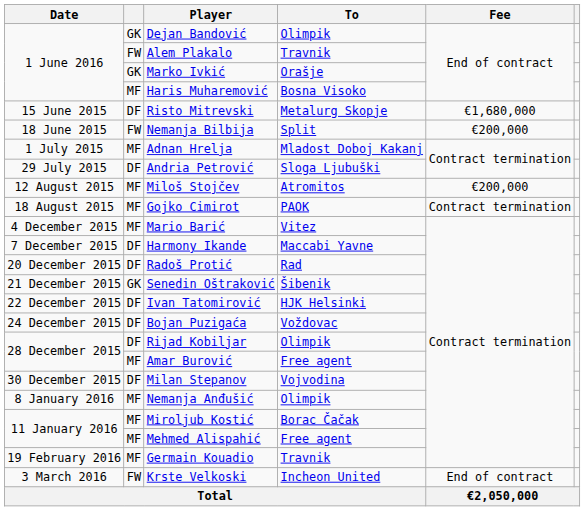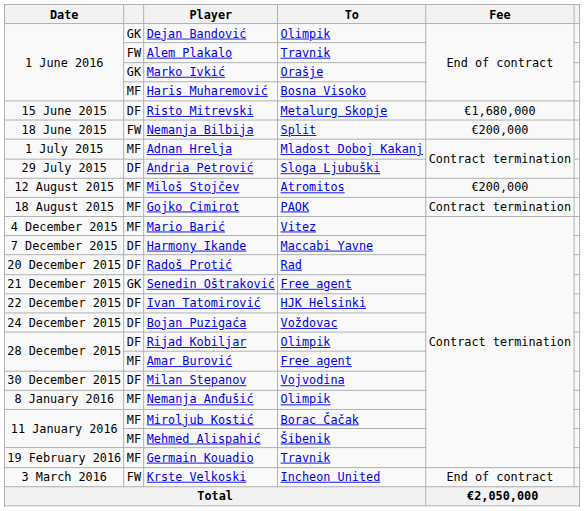Senedin Oštraković | To: Šibenik -> Free agent
Mehmed Alispahić | To: Free agent -> Šibenik
